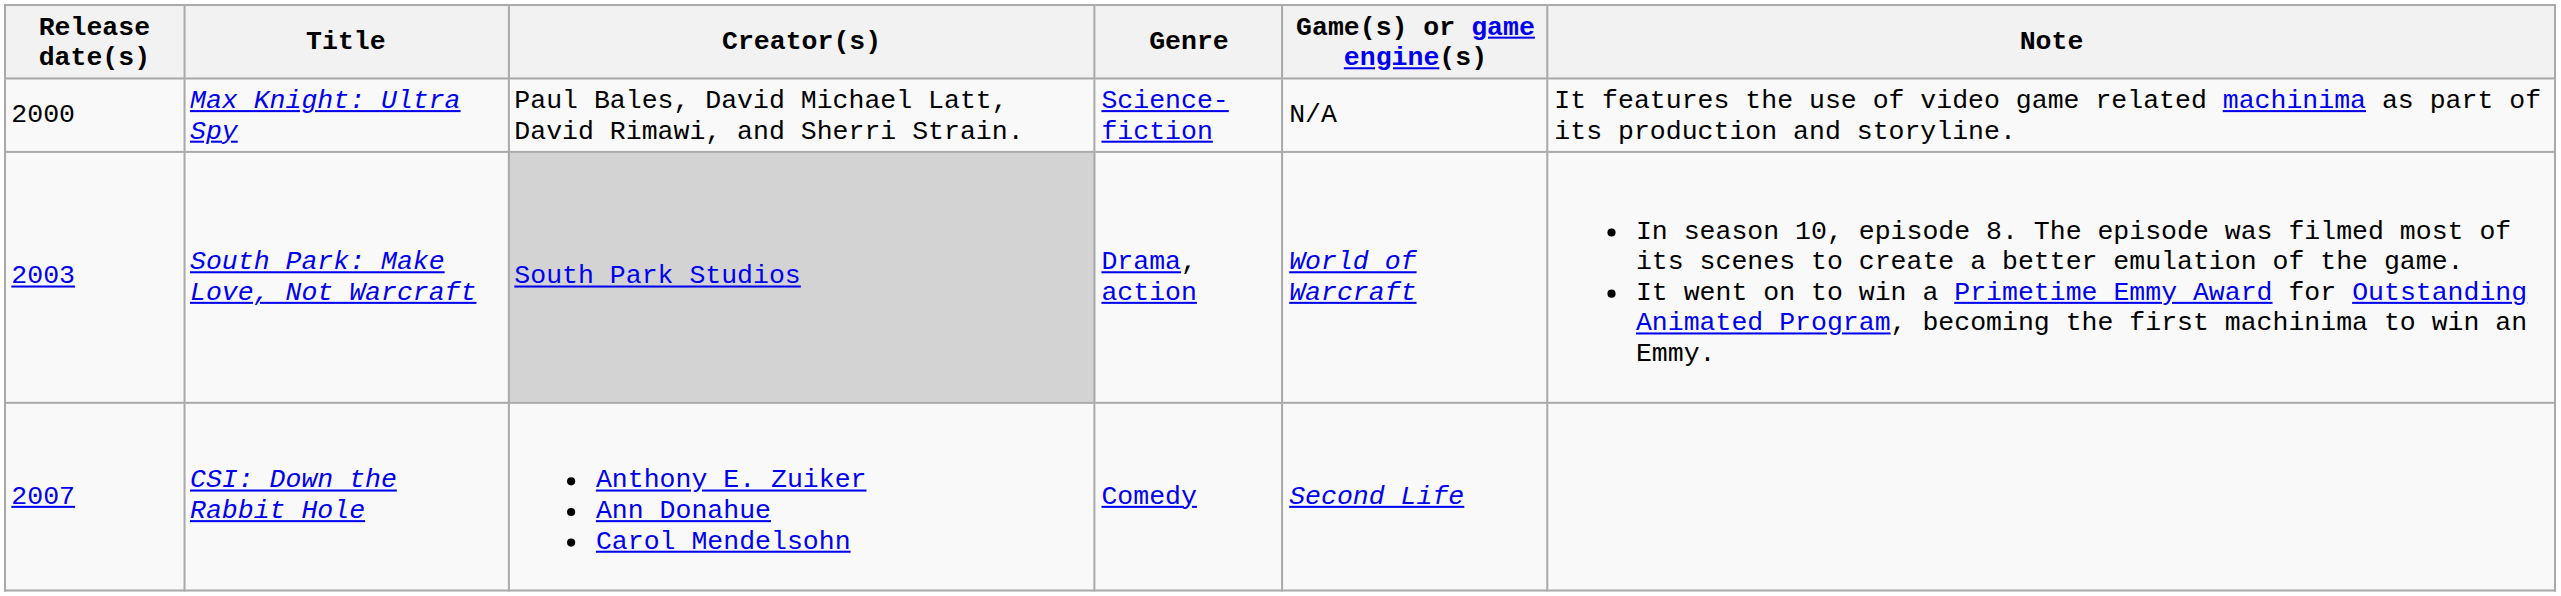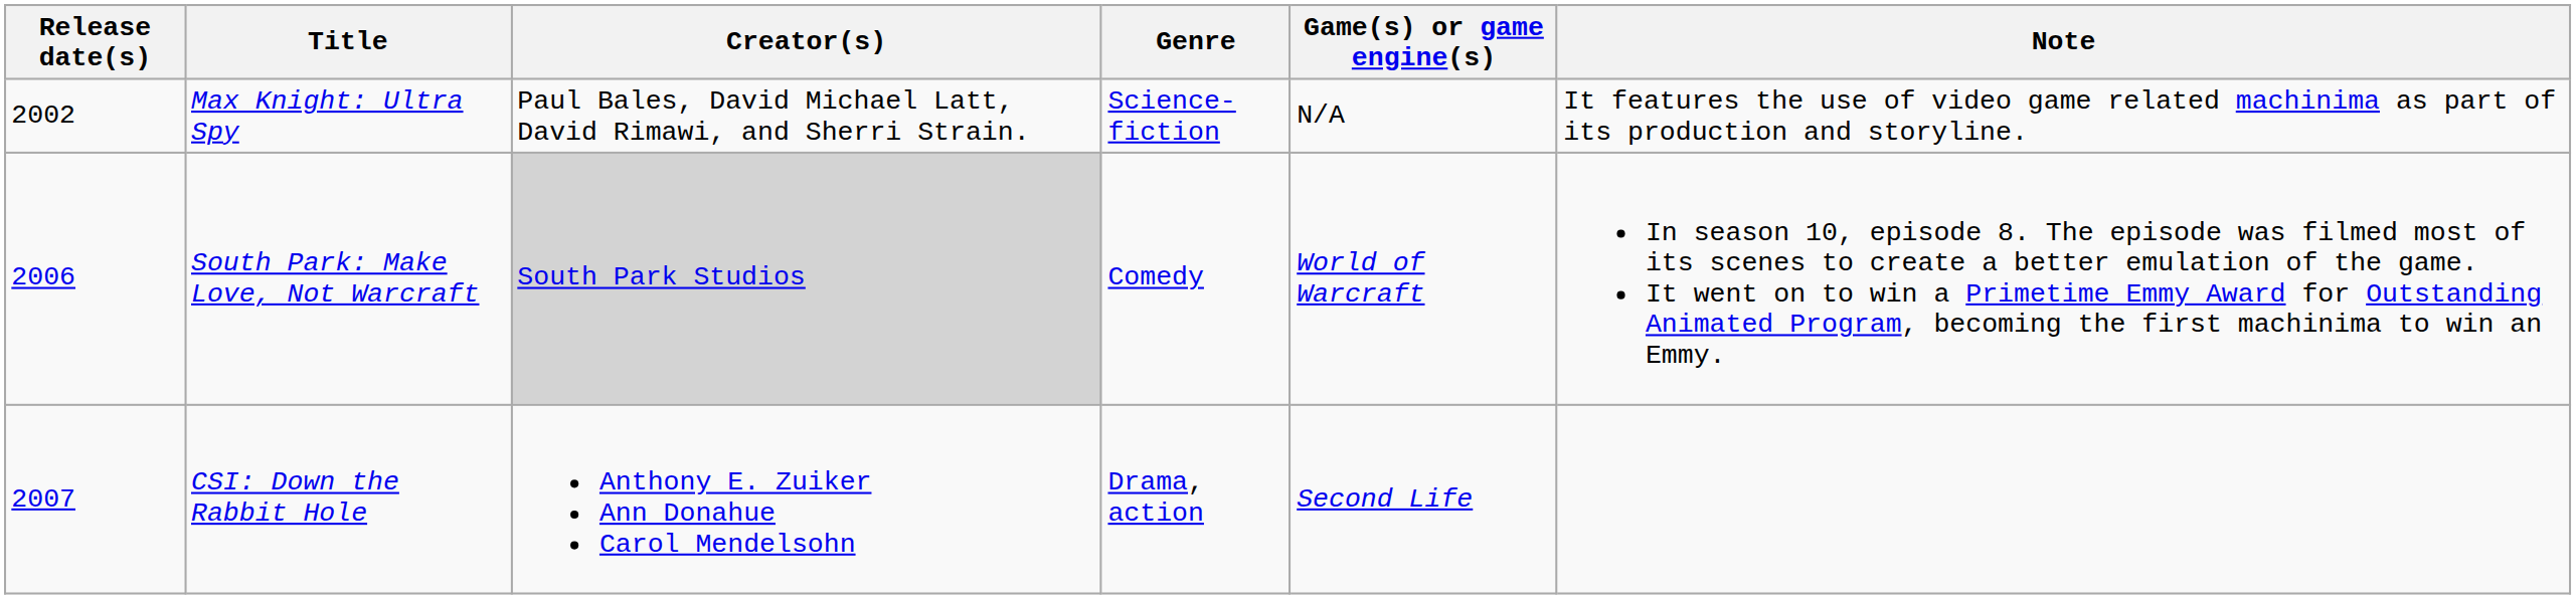Max Knight: Ultra Spy | Release date(s): 2000 -> 2002
South Park: Make Love, Not Warcraft | Release date(s): 2003 -> 2006
South Park: Make Love, Not Warcraft | Genre: Drama, action -> Comedy
CSI: Down the Rabbit Hole | Genre: Comedy -> Drama, action
